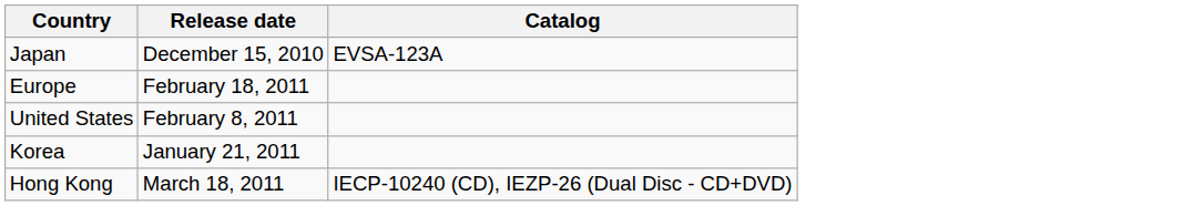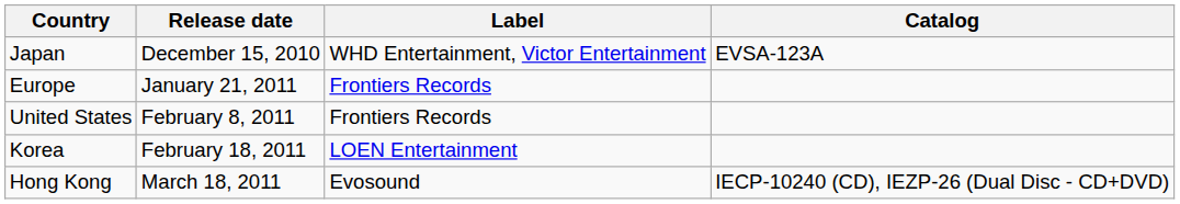+ column: Label | WHD Entertainment, Victor Entertainment | Frontiers Records | Frontiers Records | LOEN Entertainment | Evosound
Europe | Release date: February 18, 2011 -> January 21, 2011
Korea | Release date: January 21, 2011 -> February 18, 2011
